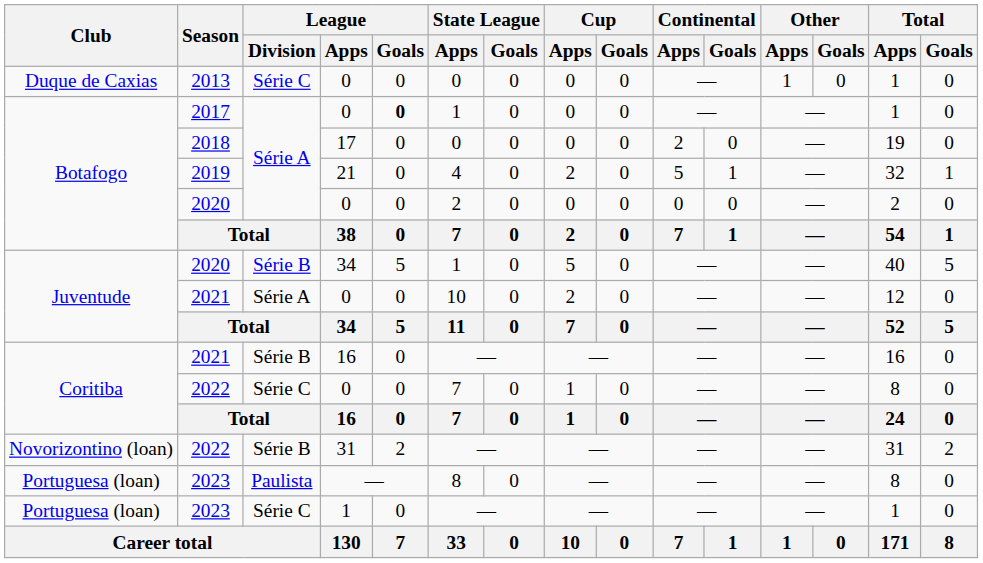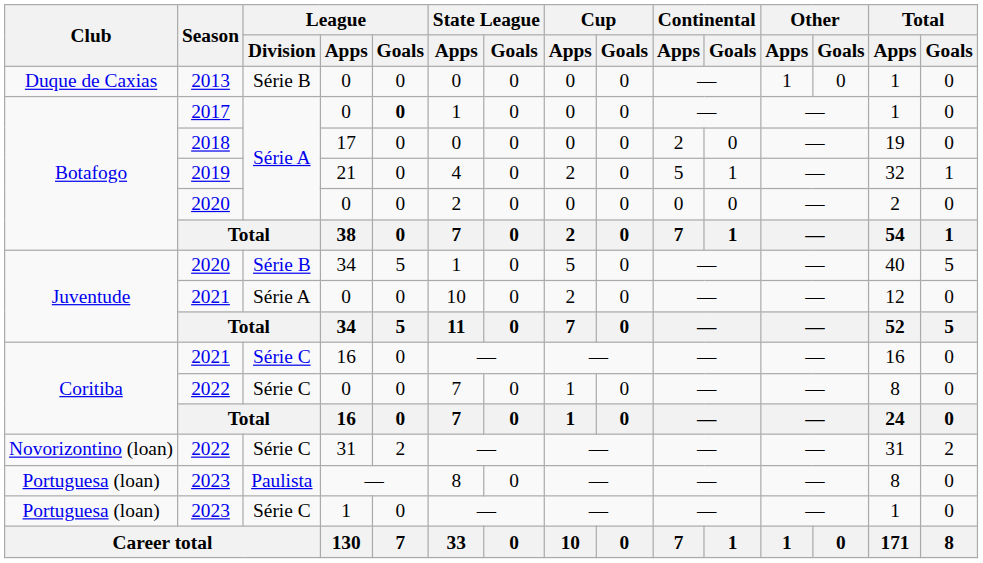2013 | League / Division: Série C -> Série B
2021 / 16 | League / Division: Série B -> Série C
2022 / 31 | League / Division: Série B -> Série C
